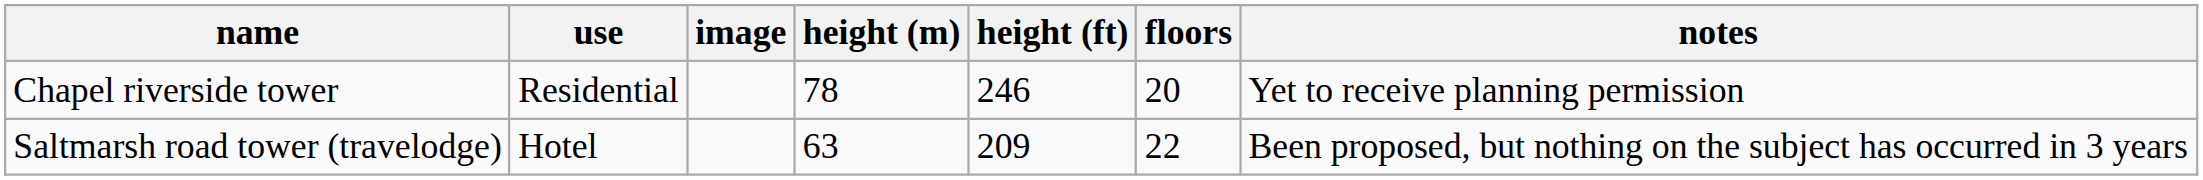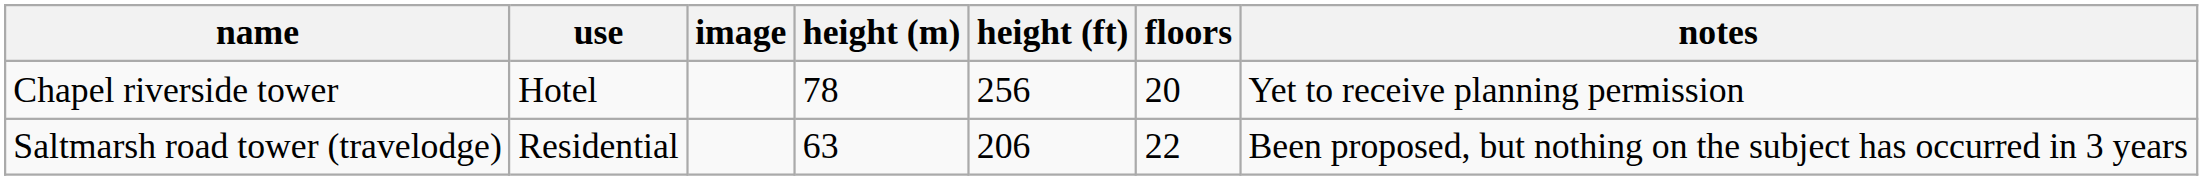Chapel riverside tower | use: Residential -> Hotel
Chapel riverside tower | height (ft): 246 -> 256
Saltmarsh road tower (travelodge) | use: Hotel -> Residential
Saltmarsh road tower (travelodge) | height (ft): 209 -> 206
